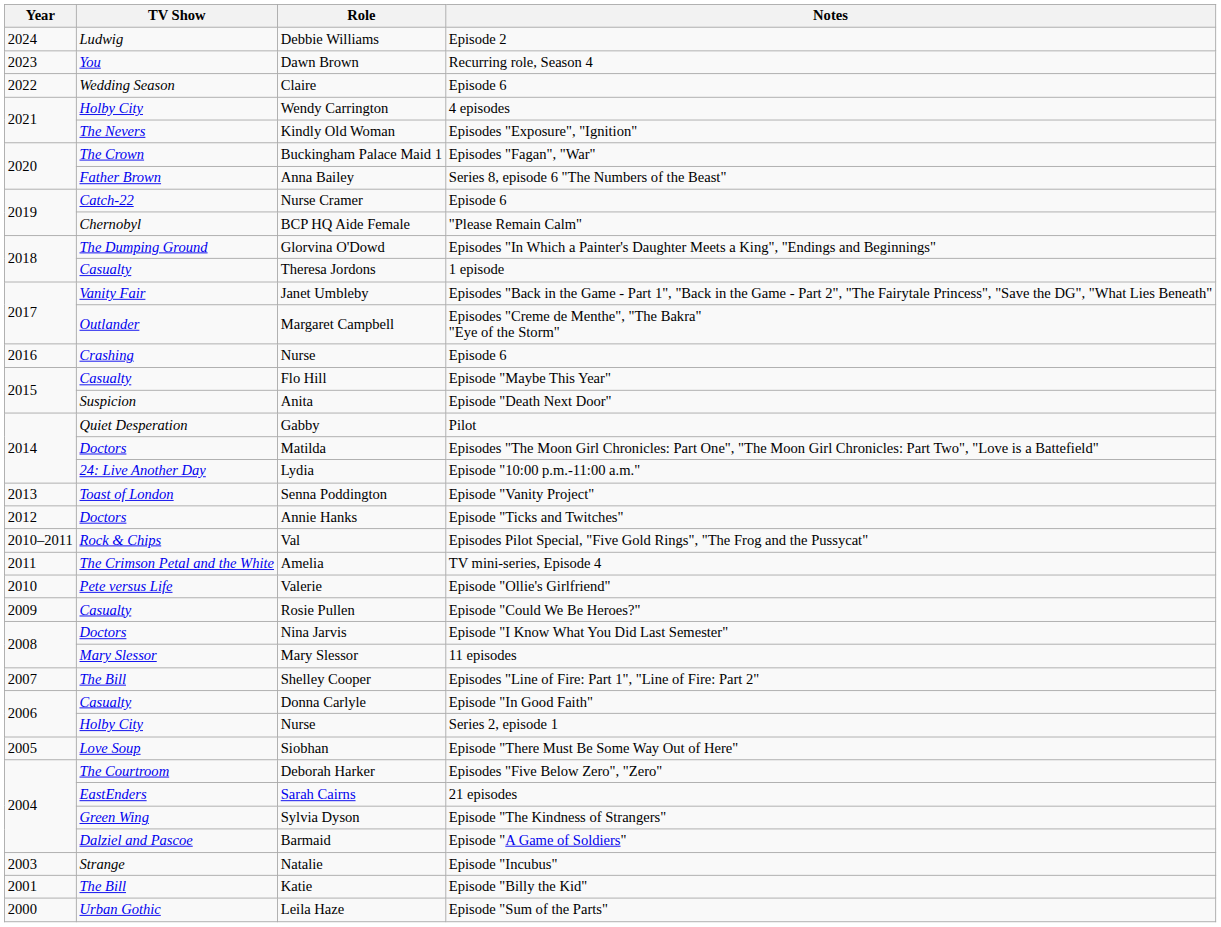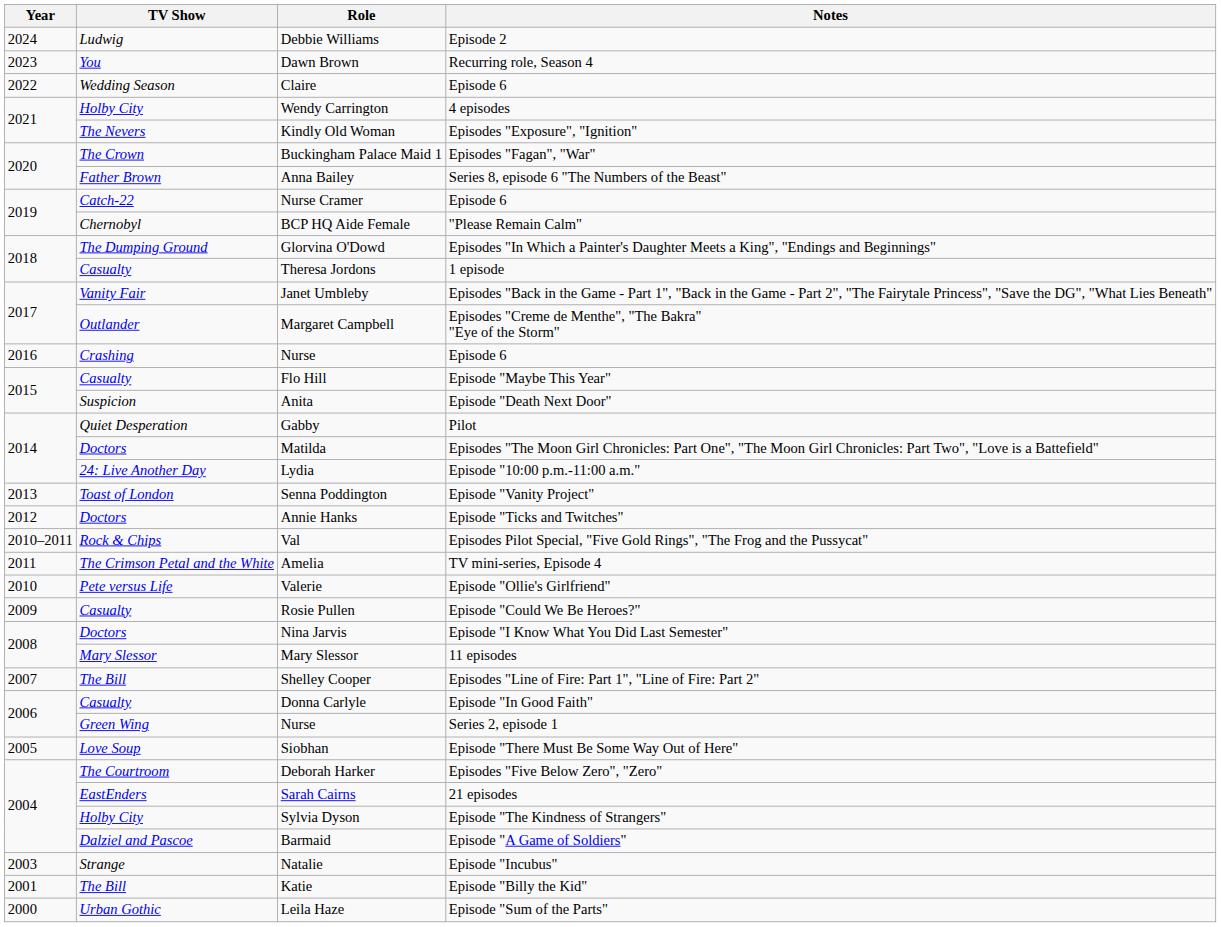Nurse / Series 2, episode 1 | TV Show: Holby City -> Green Wing
Sylvia Dyson | TV Show: Green Wing -> Holby City
